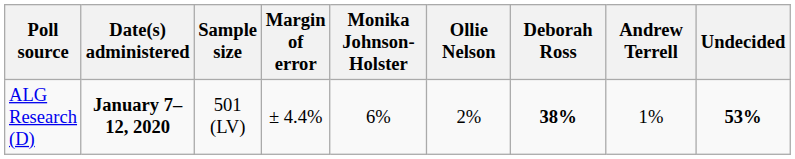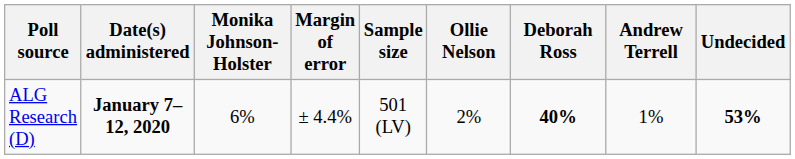columns swapped: Sample size <-> Monika Johnson-Holster
ALG Research (D) | Deborah Ross: 38% -> 40%
